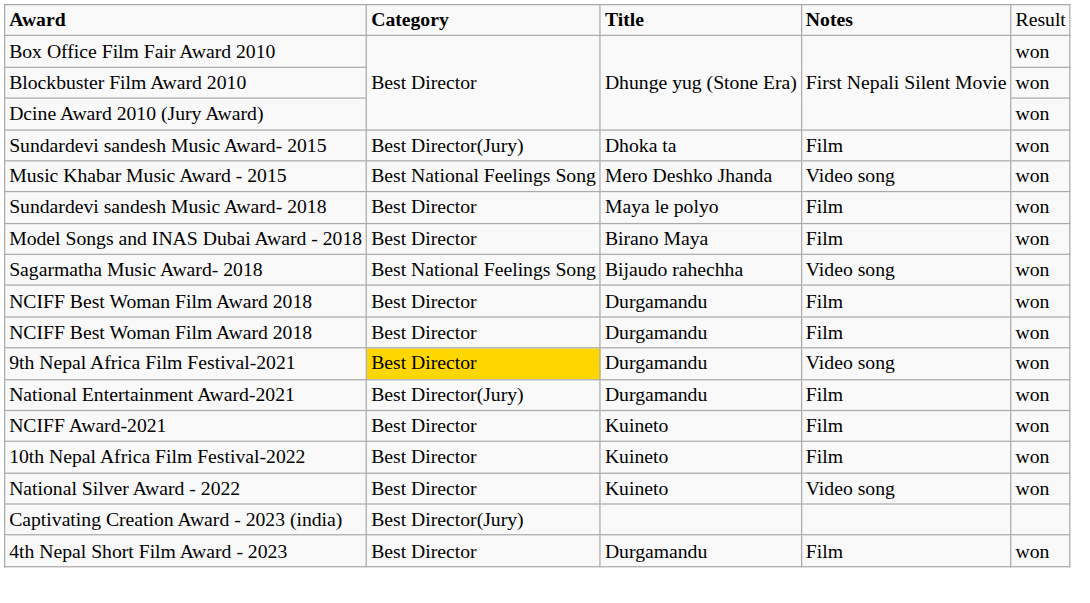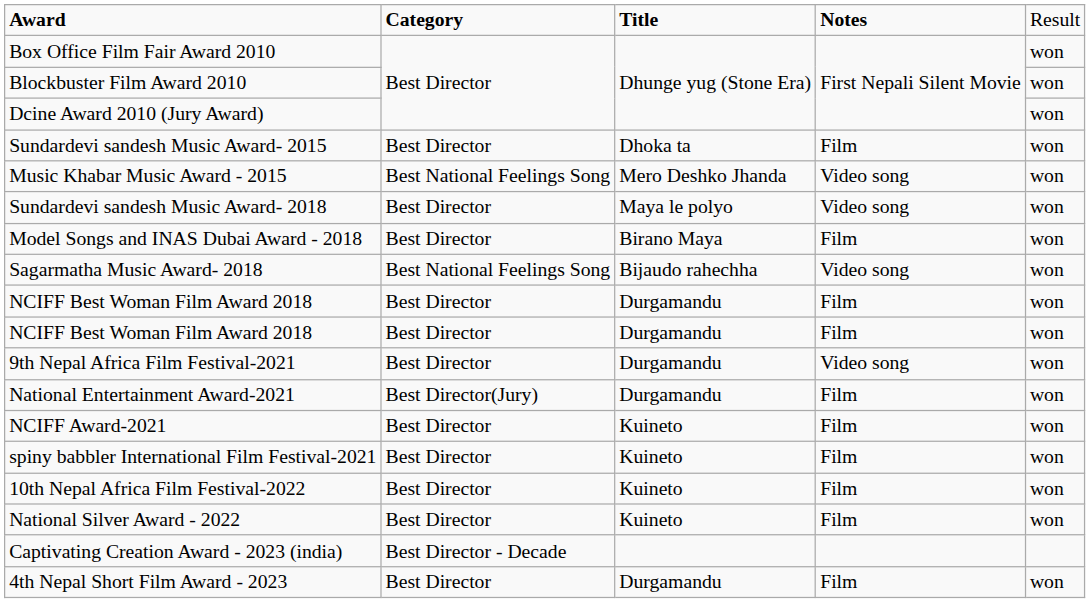Sundardevi sandesh Music Award- 2015 | column 2: Best Director(Jury) -> Best Director
Sundardevi sandesh Music Award- 2018 | column 4: Film -> Video song
9th Nepal Africa Film Festival-2021 | column 2: gold background -> no background
+ row: spiny babbler International Film Festival-2021 | Best Director | Kuineto | Film | won
National Silver Award - 2022 | column 4: Video song -> Film
Captivating Creation Award - 2023 (india) | column 2: Best Director(Jury) -> Best Director - Decade
